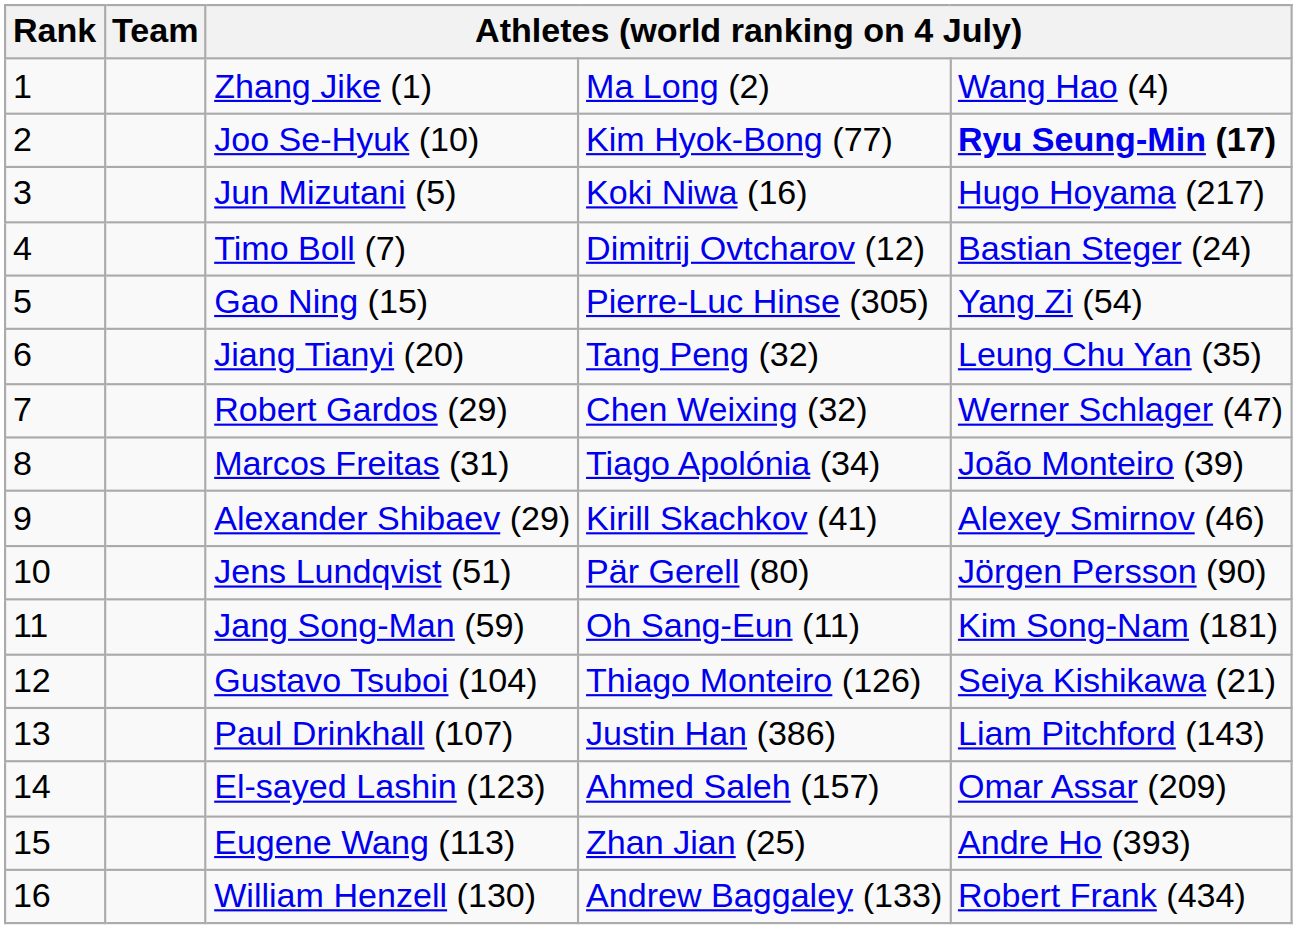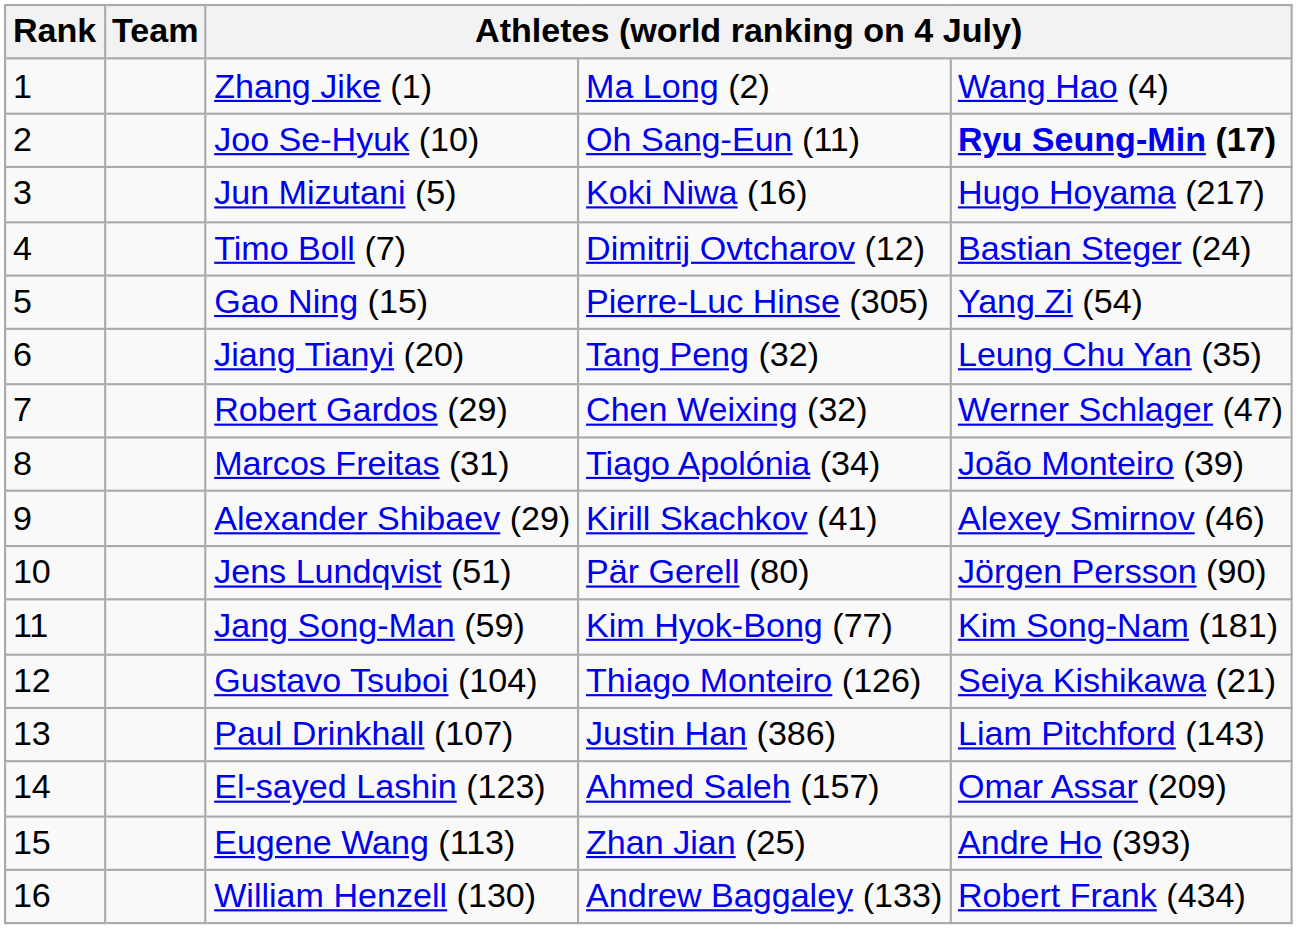Joo Se-Hyuk (10) | column 4: Kim Hyok-Bong (77) -> Oh Sang-Eun (11)
Jang Song-Man (59) | column 4: Oh Sang-Eun (11) -> Kim Hyok-Bong (77)
